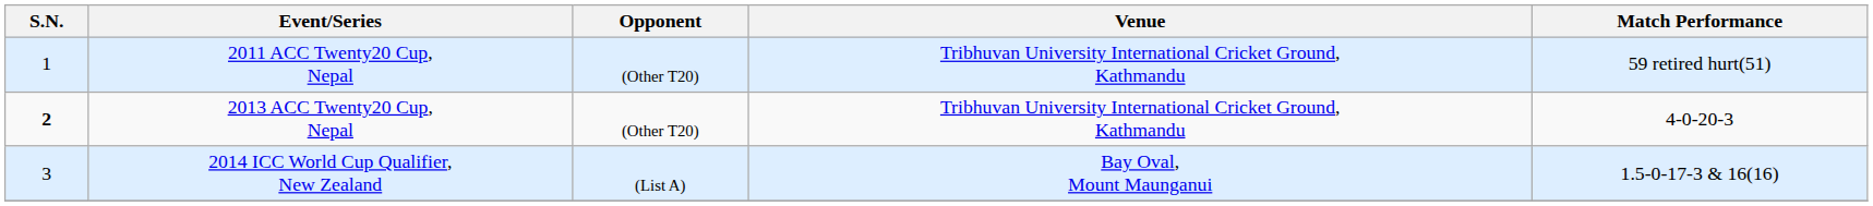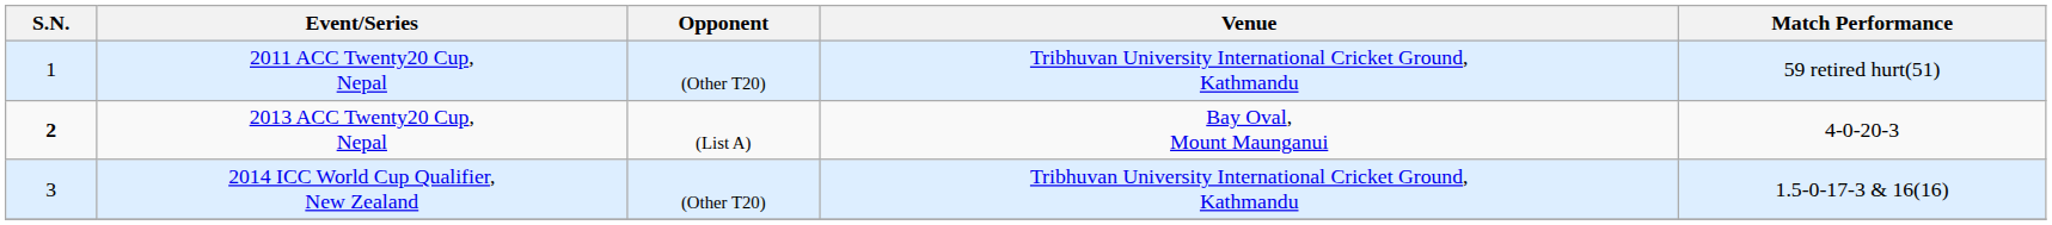2013 ACC Twenty20 Cup, Nepal | Opponent: (Other T20) -> (List A)
2013 ACC Twenty20 Cup, Nepal | Venue: Tribhuvan University International Cricket Ground, Kathmandu -> Bay Oval, Mount Maunganui
2014 ICC World Cup Qualifier, New Zealand | Opponent: (List A) -> (Other T20)
2014 ICC World Cup Qualifier, New Zealand | Venue: Bay Oval, Mount Maunganui -> Tribhuvan University International Cricket Ground, Kathmandu
